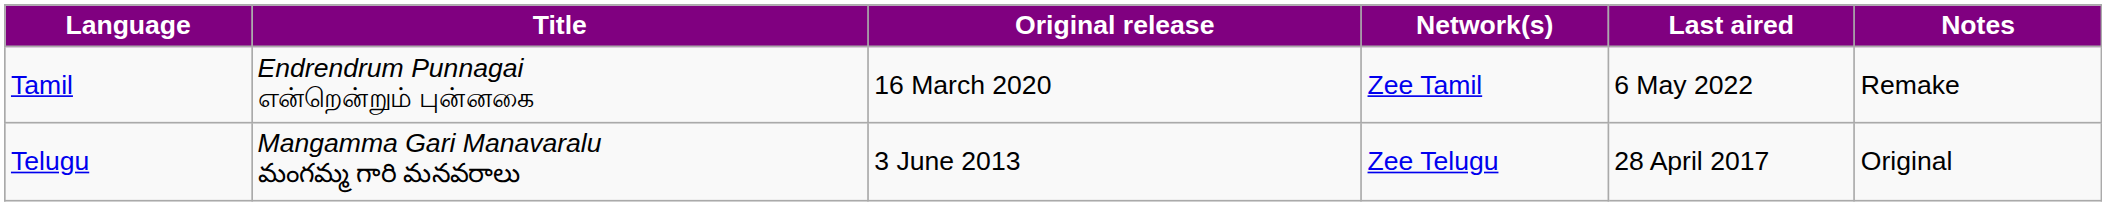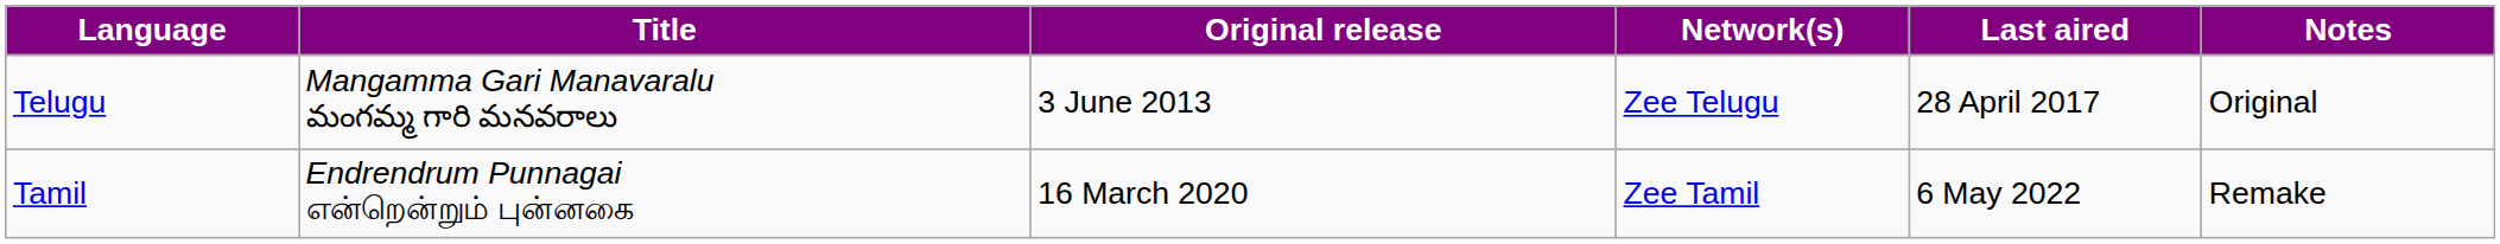rows swapped: Telugu <-> Tamil
